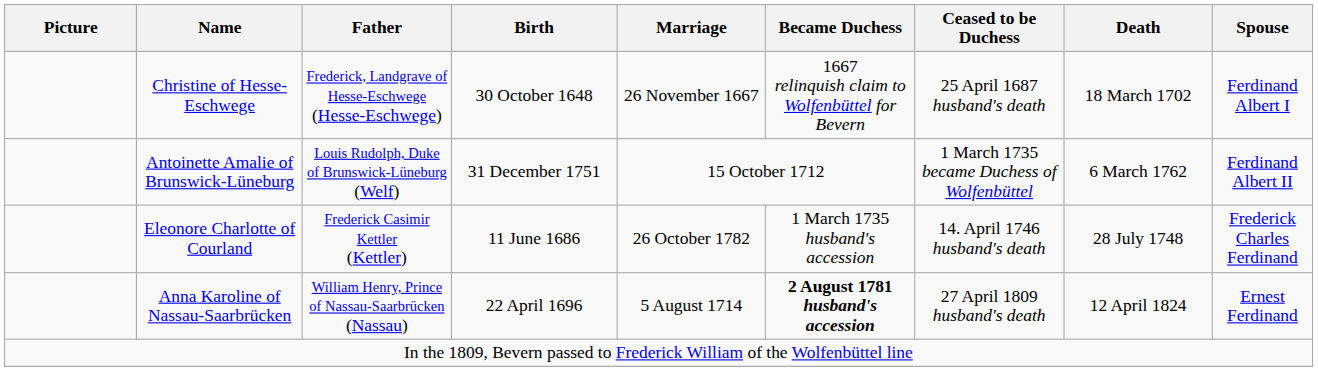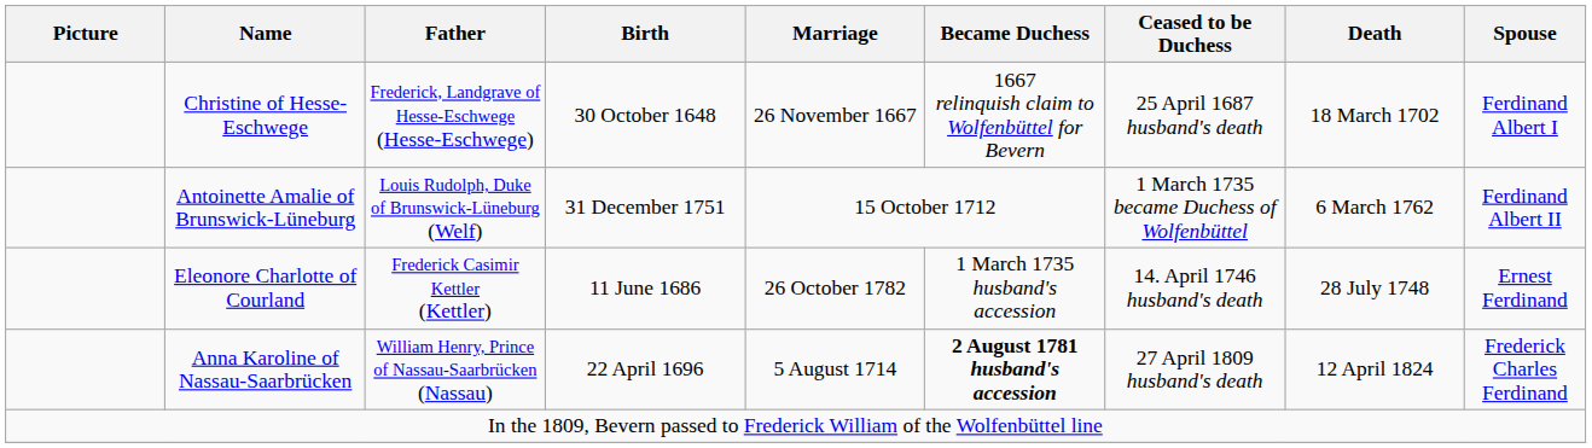Eleonore Charlotte of Courland | Spouse: Frederick Charles Ferdinand -> Ernest Ferdinand
Anna Karoline of Nassau-Saarbrücken | Spouse: Ernest Ferdinand -> Frederick Charles Ferdinand
